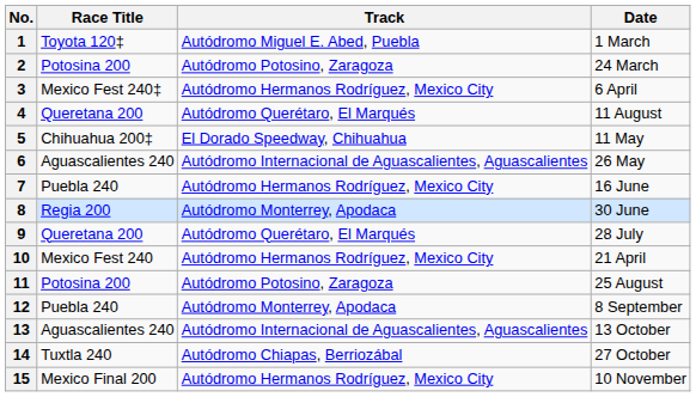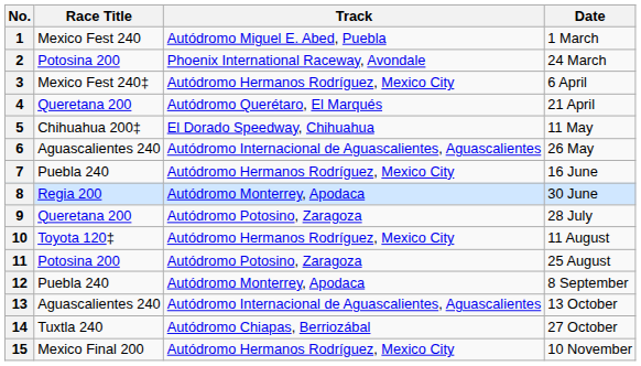1 | Race Title: Toyota 120‡ -> Mexico Fest 240
2 | Track: Autódromo Potosino, Zaragoza -> Phoenix International Raceway, Avondale
4 | Date: 11 August -> 21 April
9 | Track: Autódromo Querétaro, El Marqués -> Autódromo Potosino, Zaragoza
10 | Race Title: Mexico Fest 240 -> Toyota 120‡
10 | Date: 21 April -> 11 August
